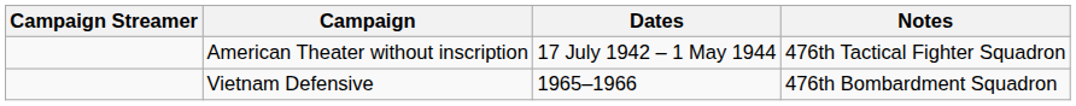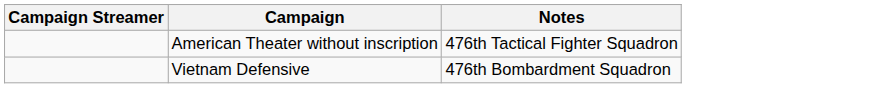- column: Dates | 17 July 1942 – 1 May 1944 | 1965–1966
